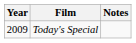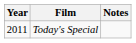Today's Special | Year: 2009 -> 2011
